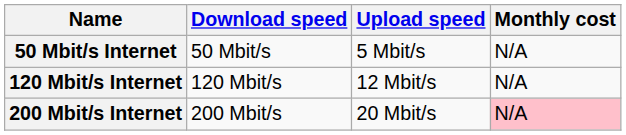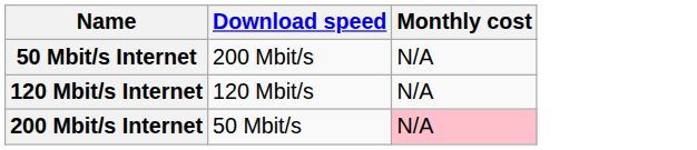- column: Upload speed | 5 Mbit/s | 12 Mbit/s | 20 Mbit/s
50 Mbit/s Internet | Download speed: 50 Mbit/s -> 200 Mbit/s
200 Mbit/s Internet | Download speed: 200 Mbit/s -> 50 Mbit/s
